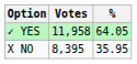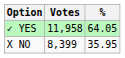X NO | Votes: 8,395 -> 8,399
